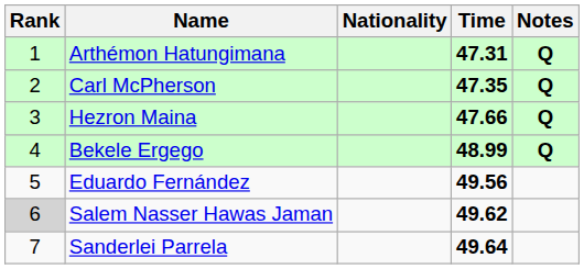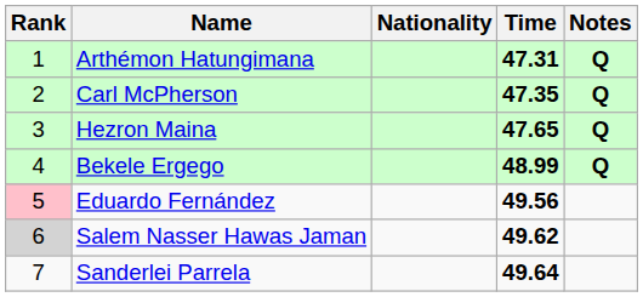Hezron Maina | Time: 47.66 -> 47.65
Eduardo Fernández | Rank: no background -> pink background
